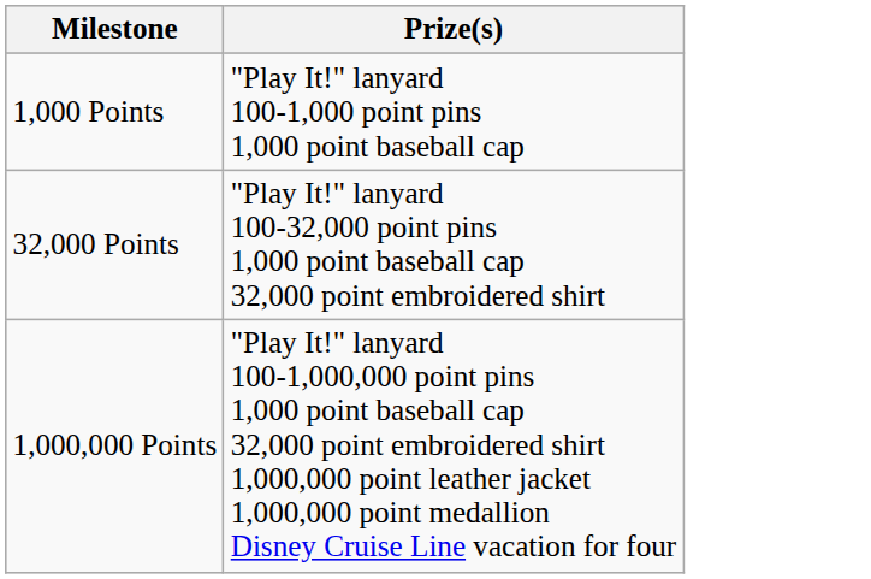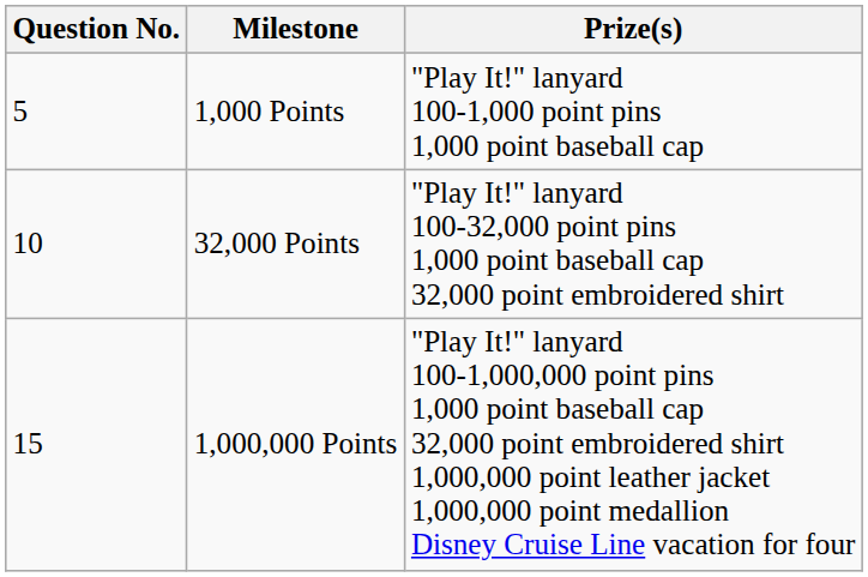+ column: Question No. | 5 | 10 | 15
